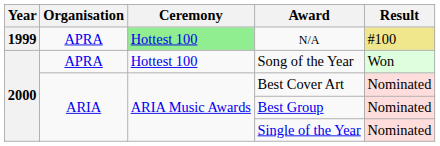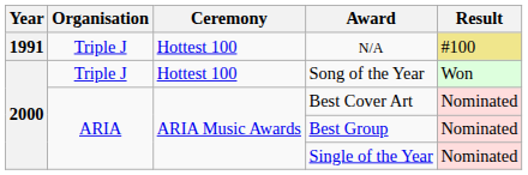N/A | Year: 1999 -> 1991
N/A | Organisation: APRA -> Triple J
N/A | Ceremony: lightgreen background -> no background
Song of the Year | Organisation: APRA -> Triple J
